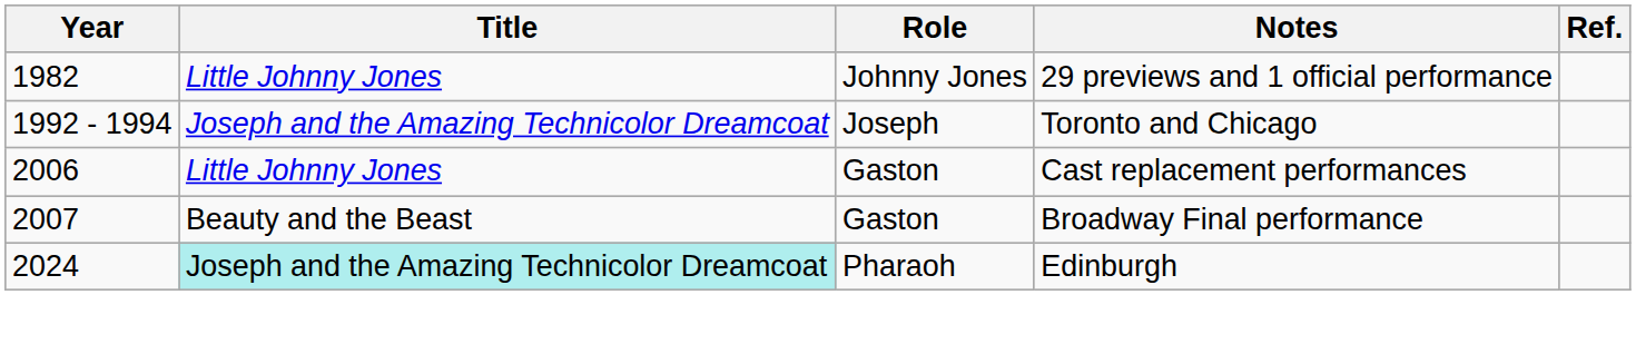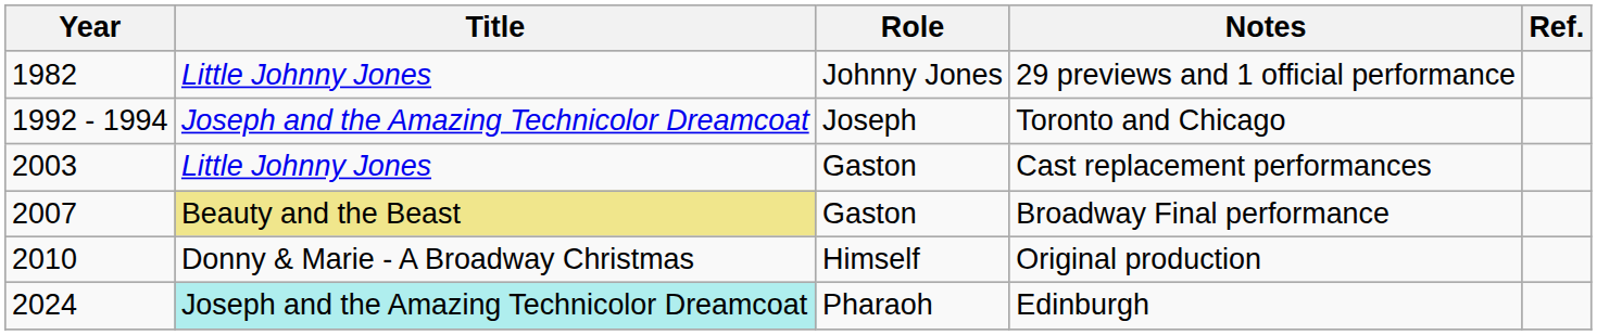Cast replacement performances | Year: 2006 -> 2003
Broadway Final performance | Title: no background -> khaki background
+ row: 2010 | Donny & Marie - A Broadway Christmas | Himself | Original production
